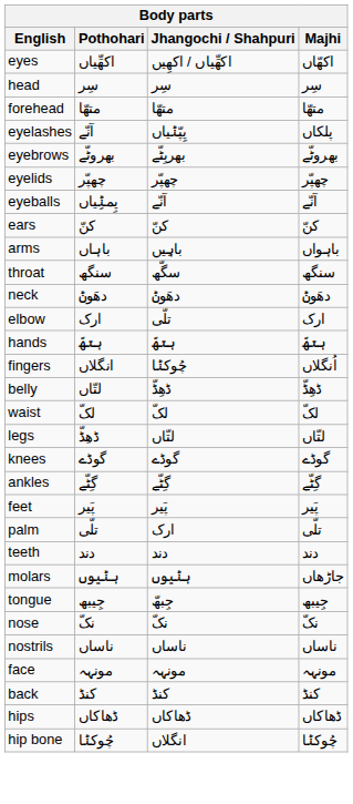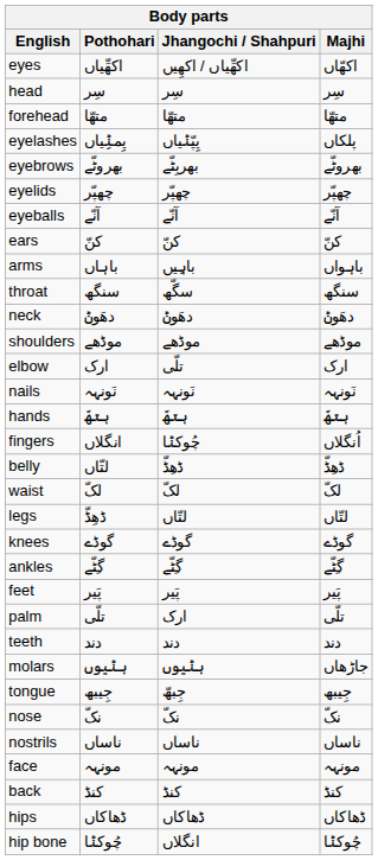eyelashes | Pothohari: آنّے -> پِمݨِیاں
eyeballs | Pothohari: پِمݨِیاں -> آنّے
+ row: shoulders | موڈھے | موڈھے | موڈھے
+ row: nails | نَونہہ | نَونہہ | نَونہہ
